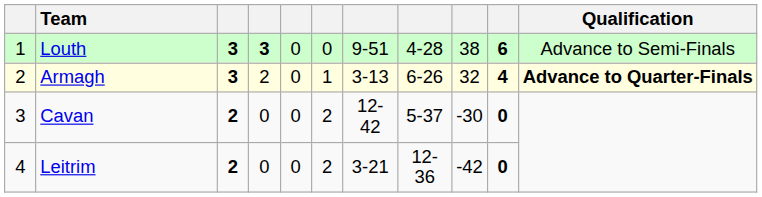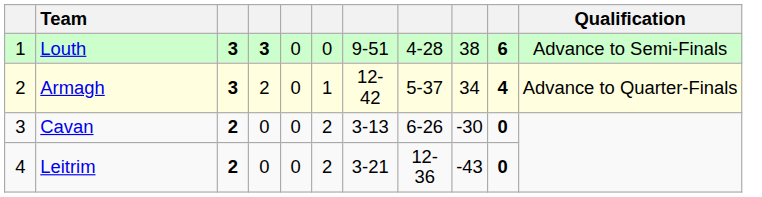Armagh | column 7: 3-13 -> 12-42
Armagh | column 8: 6-26 -> 5-37
Armagh | column 9: 32 -> 34
Armagh | Qualification: bold -> normal
Cavan | column 7: 12-42 -> 3-13
Cavan | column 8: 5-37 -> 6-26
Leitrim | column 9: -42 -> -43
